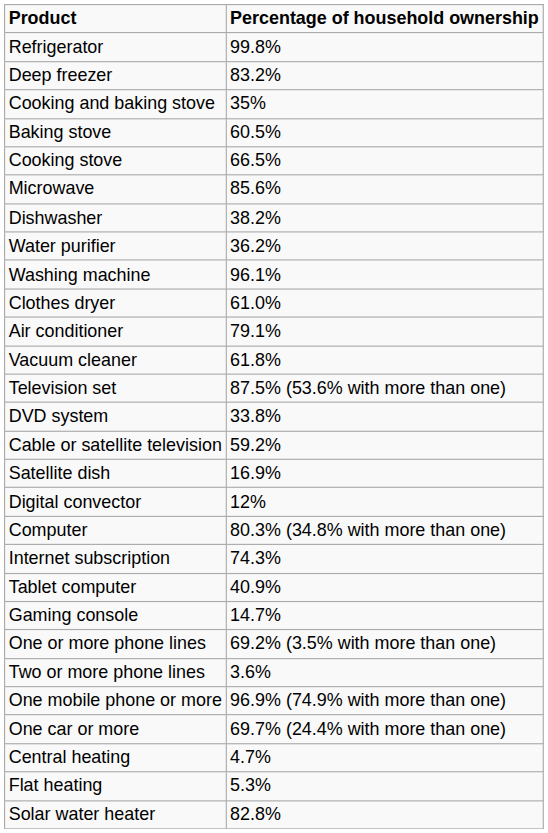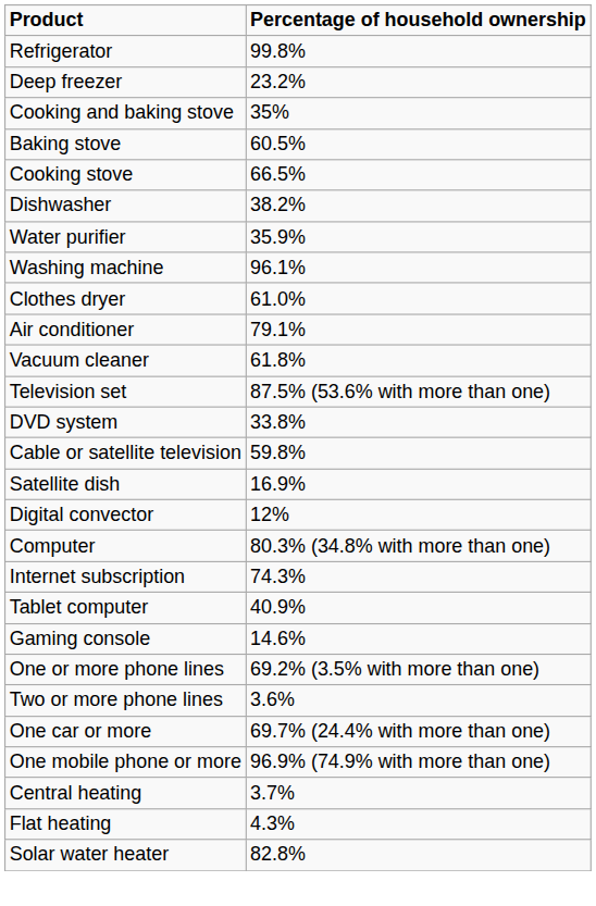Deep freezer | Percentage of household ownership: 83.2% -> 23.2%
- row: Microwave | 85.6%
Water purifier | Percentage of household ownership: 36.2% -> 35.9%
Cable or satellite television | Percentage of household ownership: 59.2% -> 59.8%
Gaming console | Percentage of household ownership: 14.7% -> 14.6%
rows swapped: One mobile phone or more <-> One car or more
Central heating | Percentage of household ownership: 4.7% -> 3.7%
Flat heating | Percentage of household ownership: 5.3% -> 4.3%
